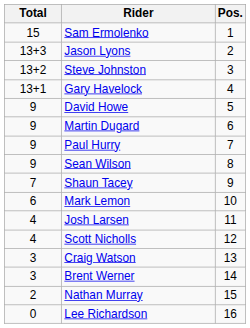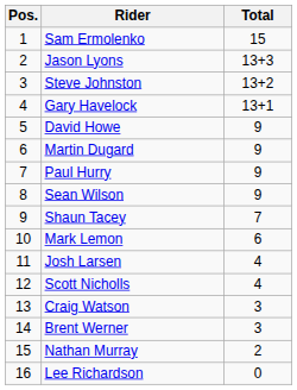columns swapped: Pos. <-> Total
